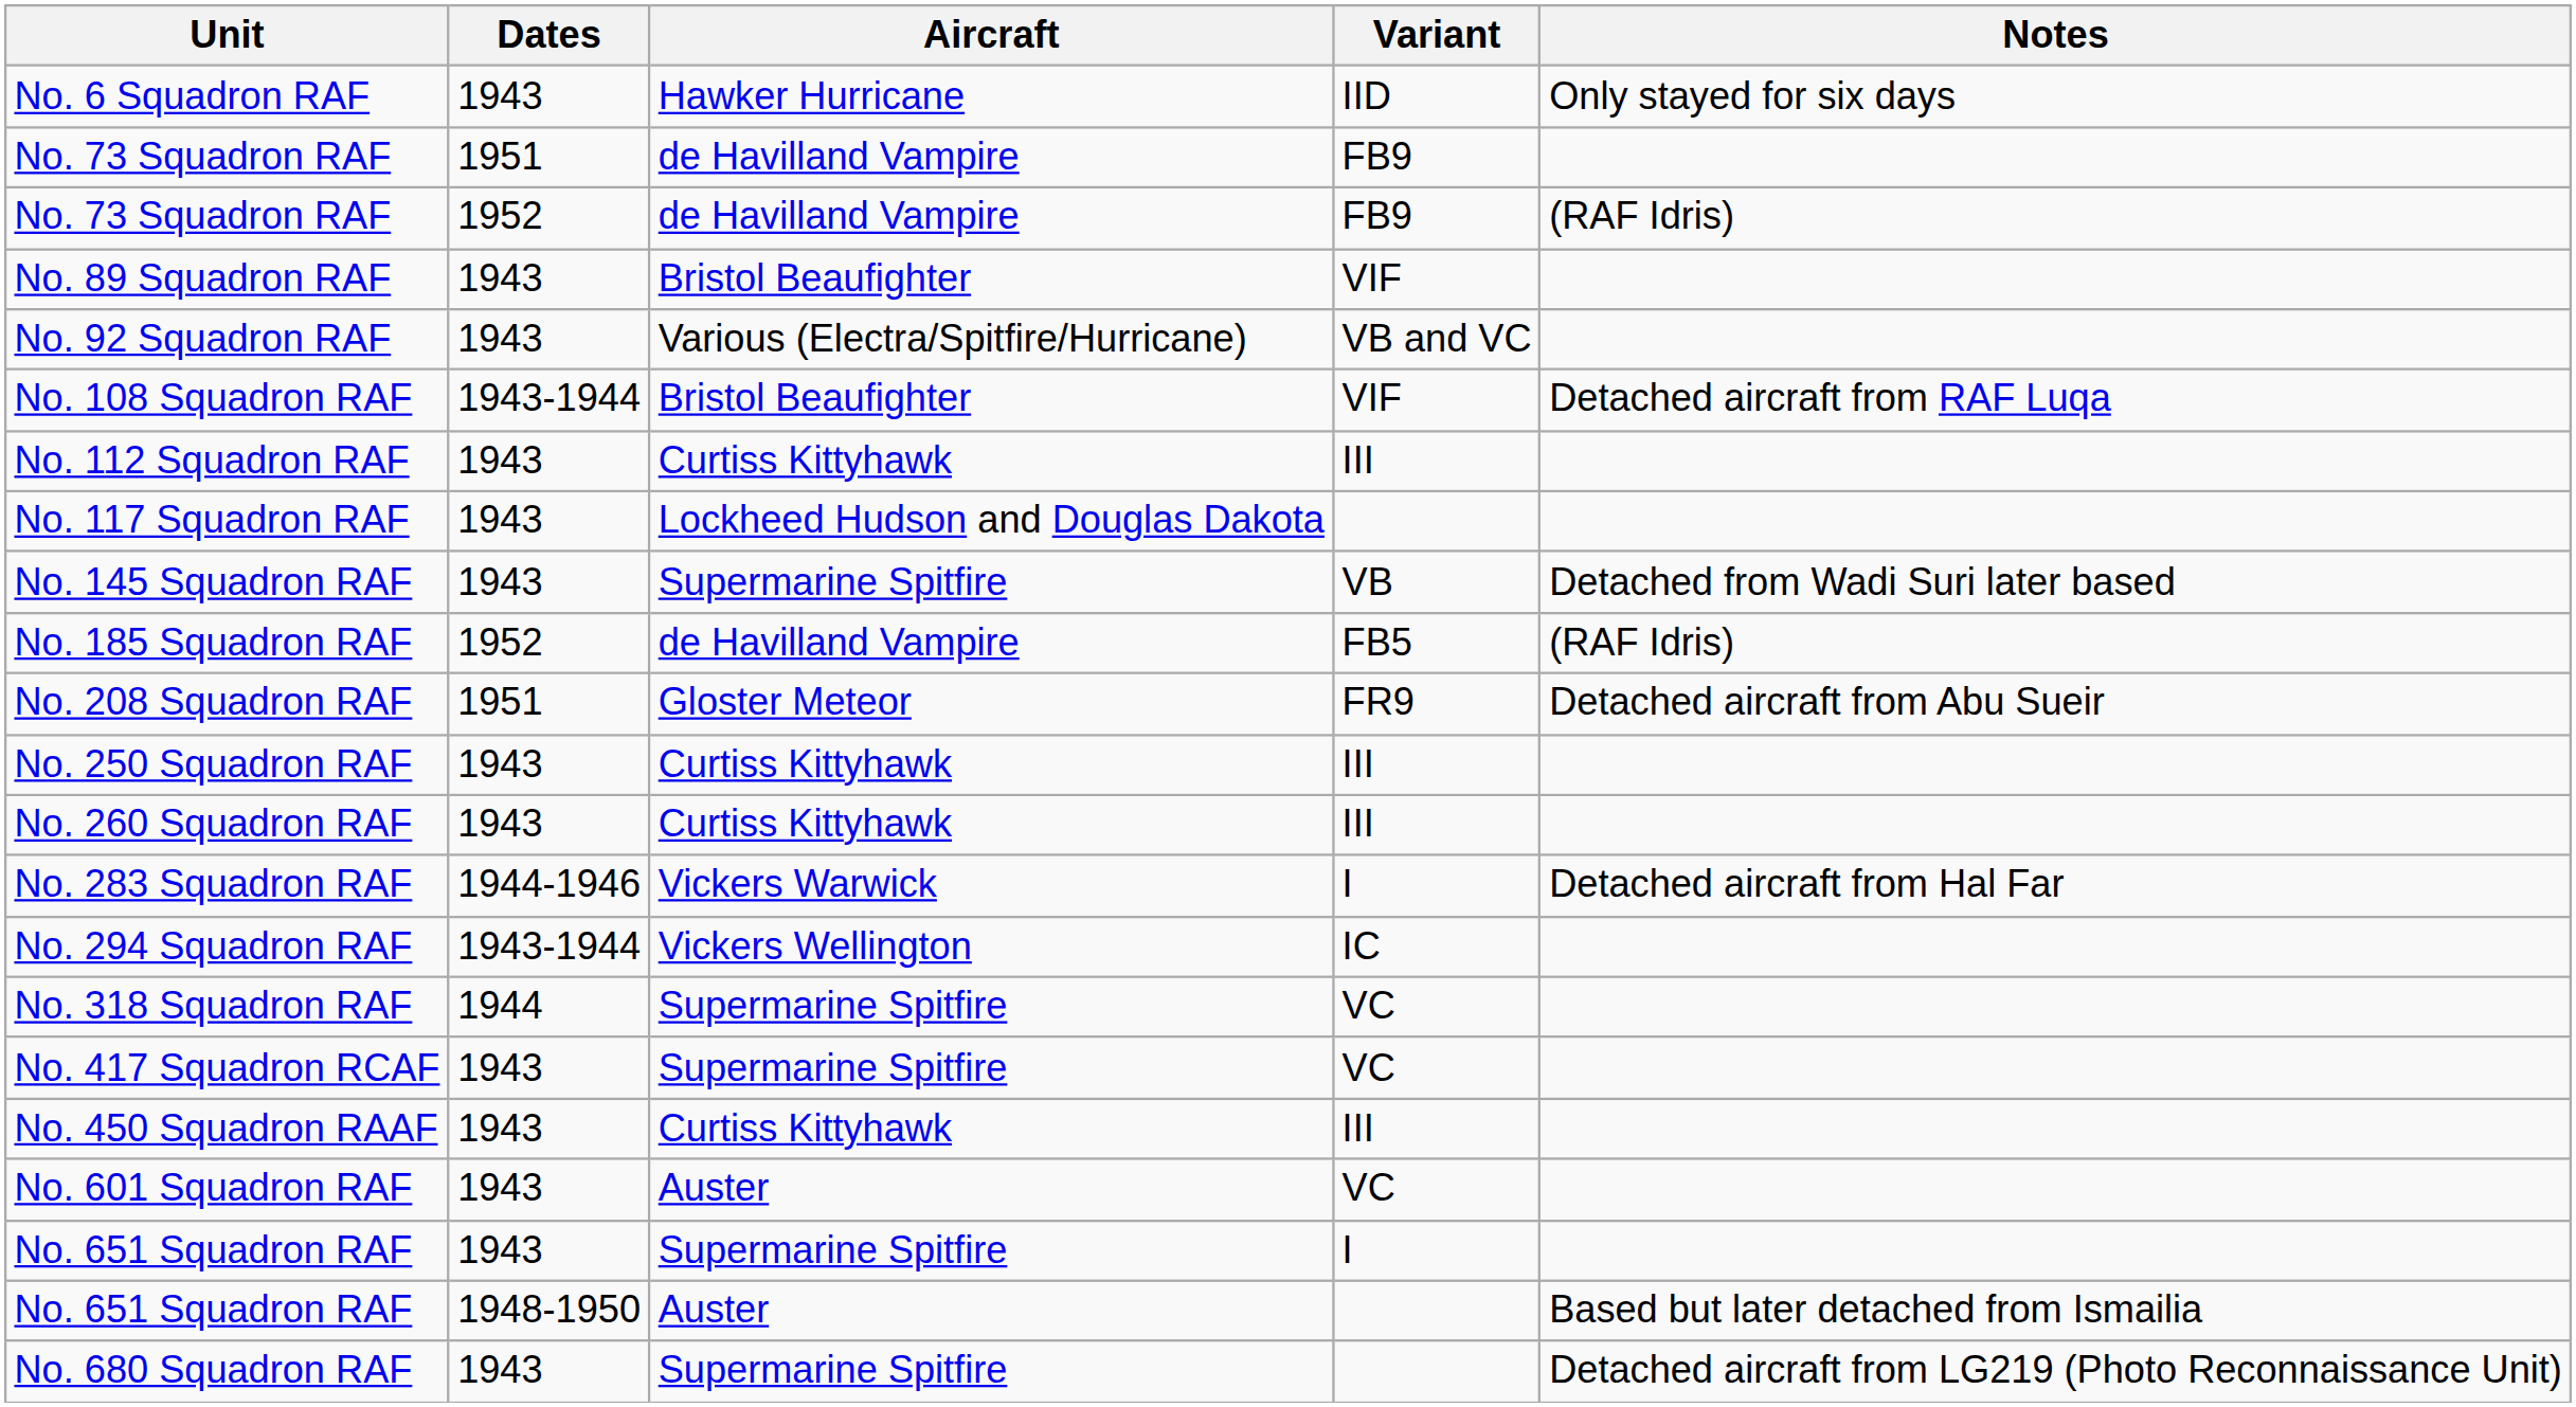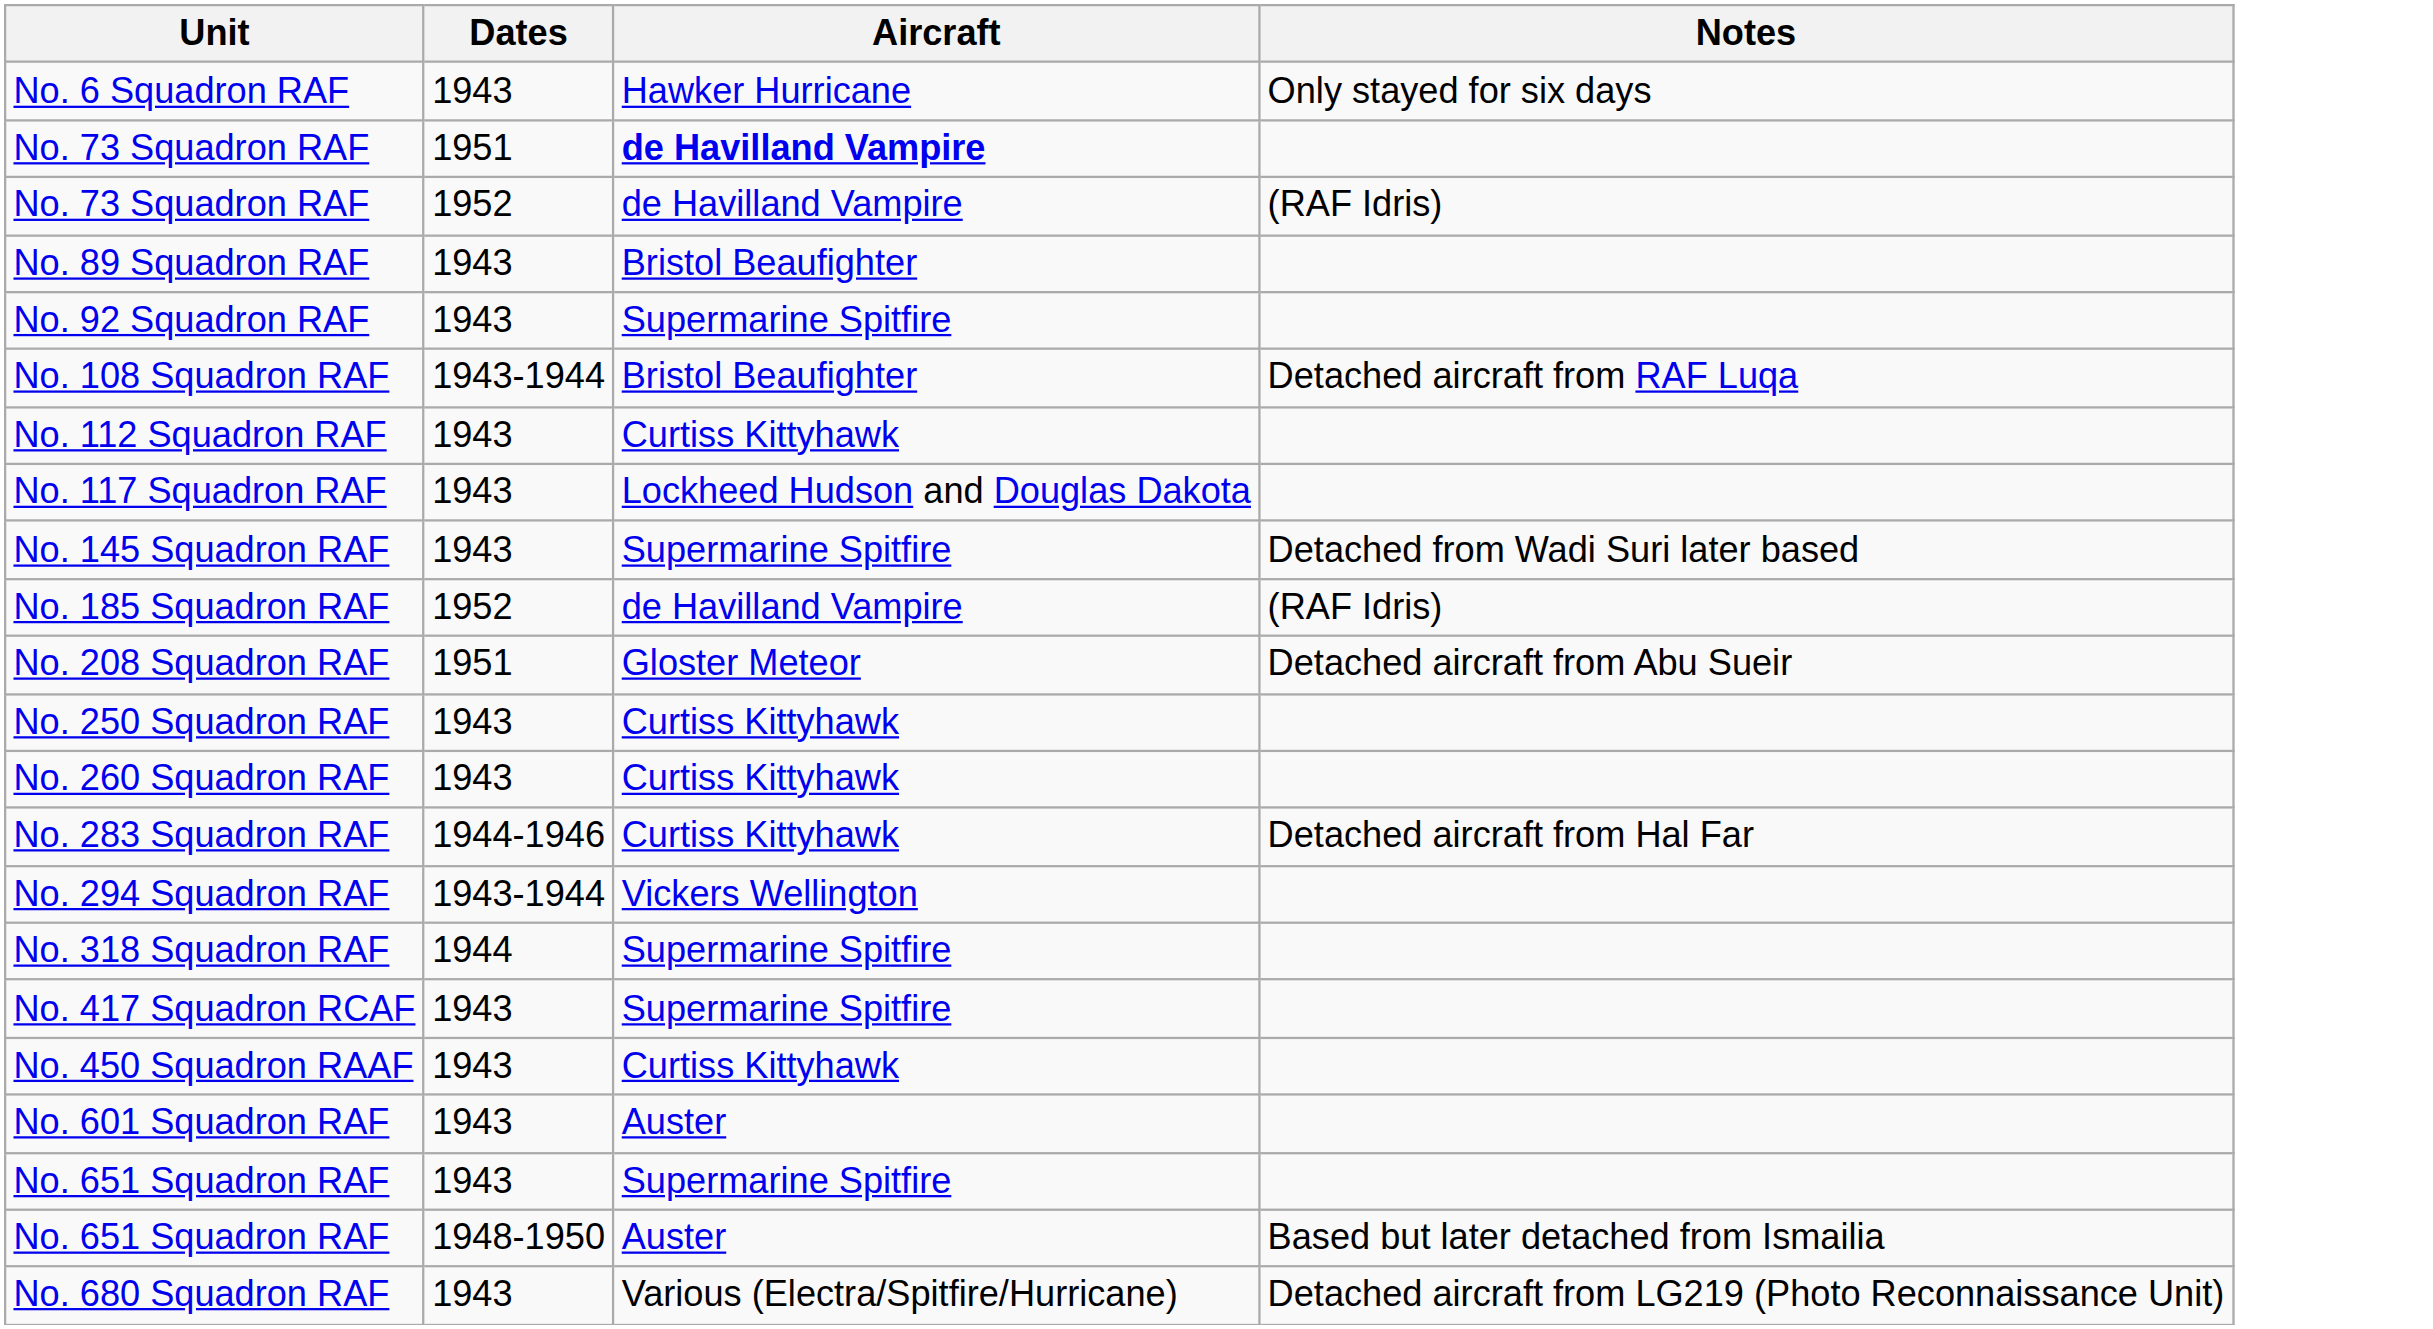- column: Variant | IID | FB9 | FB9 | VIF | VB and VC | VIF | III | VB | FB5 | FR9 | III | III | I | IC | VC | VC | III | VC | I
No. 73 Squadron RAF / 1951 | Aircraft: normal -> bold
No. 92 Squadron RAF | Aircraft: Various (Electra/Spitfire/Hurricane) -> Supermarine Spitfire
No. 283 Squadron RAF | Aircraft: Vickers Warwick -> Curtiss Kittyhawk
No. 680 Squadron RAF | Aircraft: Supermarine Spitfire -> Various (Electra/Spitfire/Hurricane)
